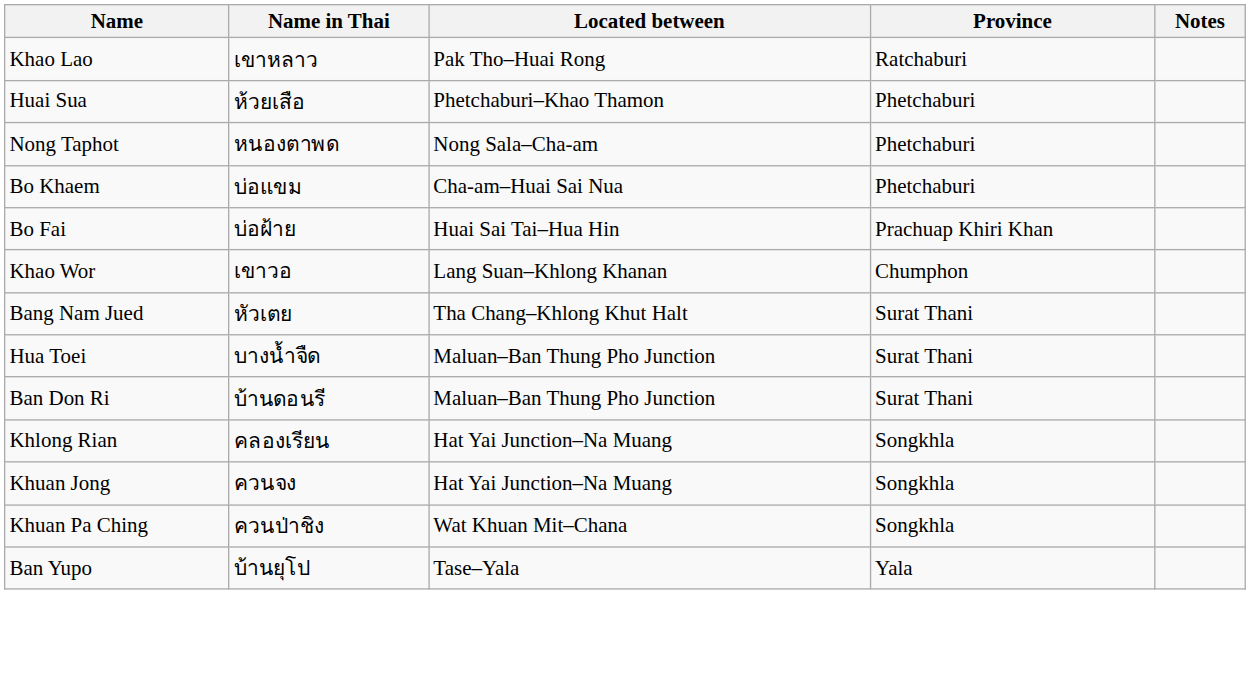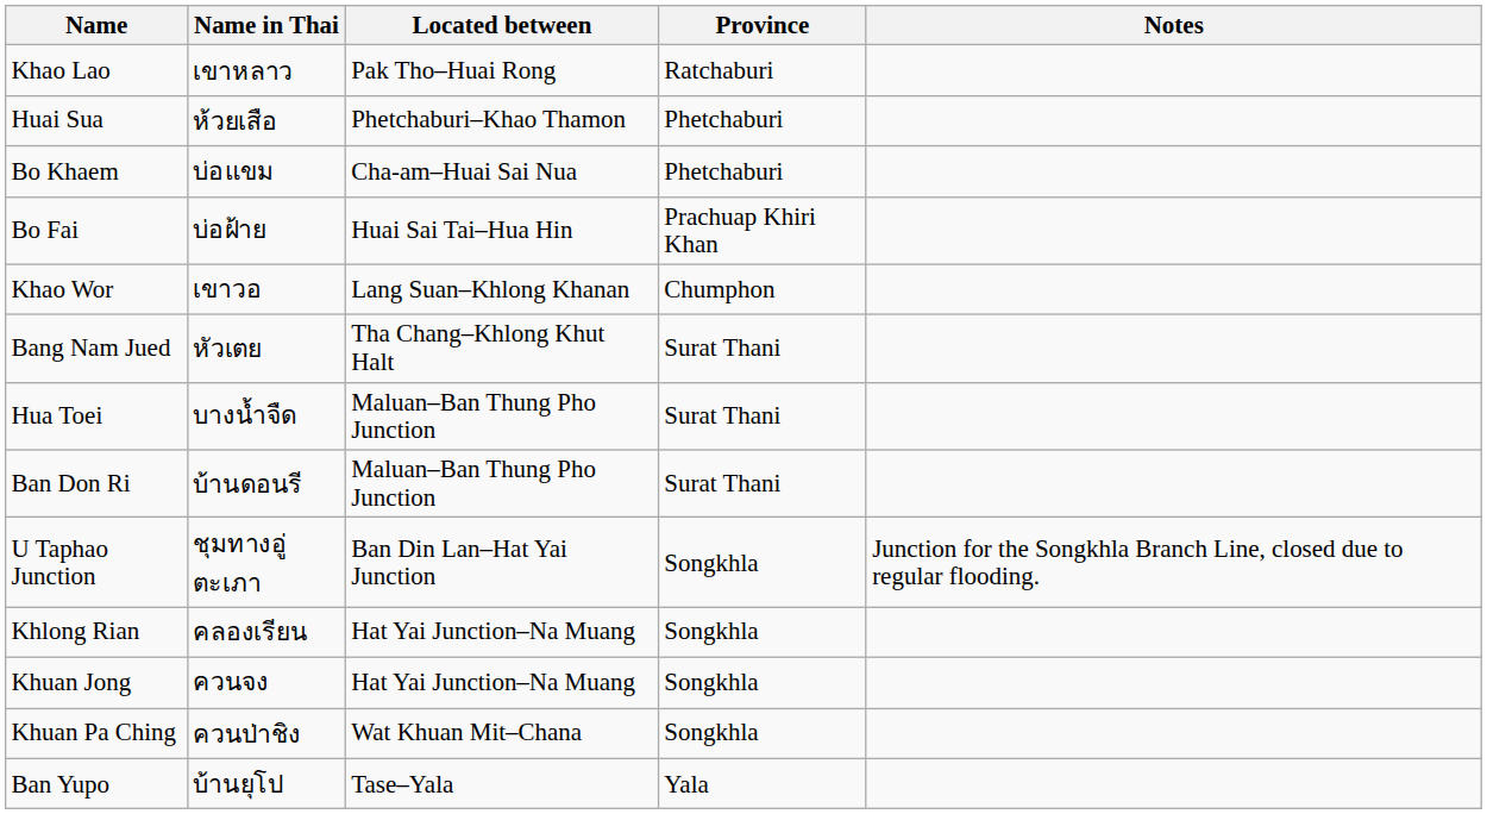- row: Nong Taphot | หนองตาพด | Nong Sala–Cha-am | Phetchaburi
+ row: U Taphao Junction | ชุมทางอู่ตะเภา | Ban Din Lan–Hat Yai Junction | Songkhla | Junction for the Songkhla Branch Line, closed due to regular flooding.
